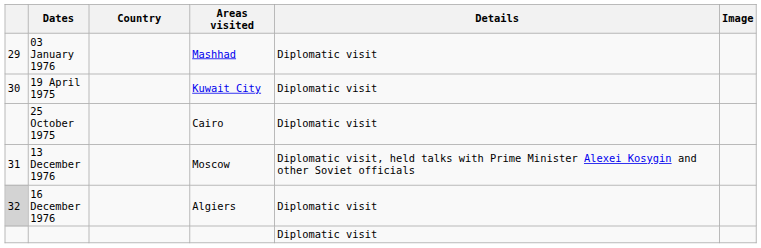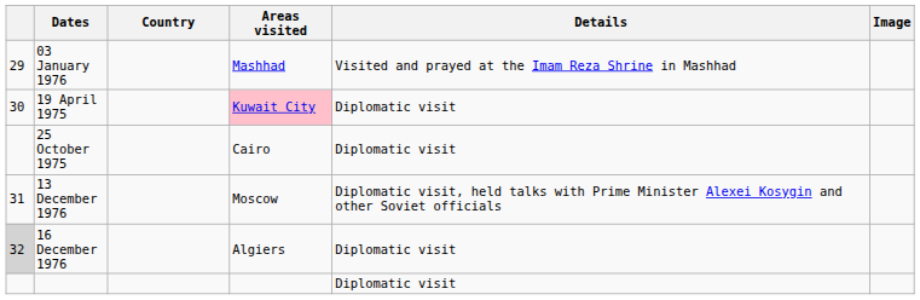03 January 1976 | Details: Diplomatic visit -> Visited and prayed at the Imam Reza Shrine in Mashhad
19 April 1975 | Areas visited: no background -> pink background
